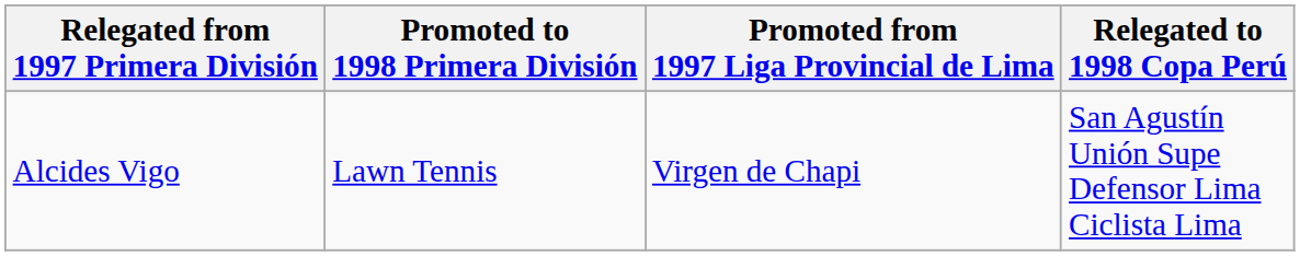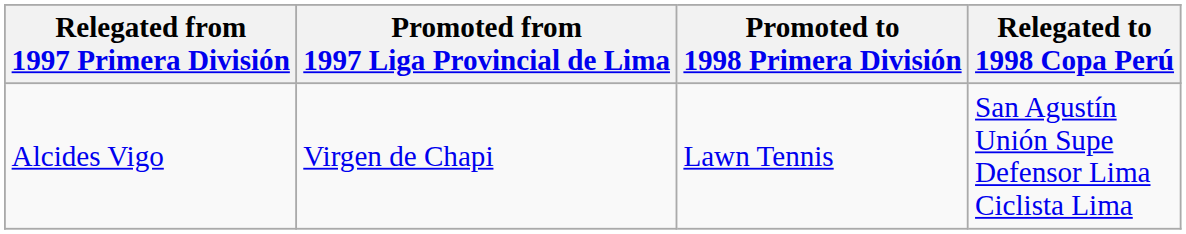columns swapped: Promoted from 1997 Liga Provincial de Lima <-> Promoted to 1998 Primera División
